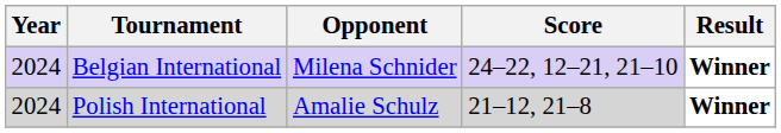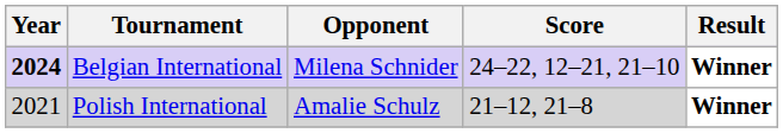Belgian International | Year: normal -> bold
Polish International | Year: 2024 -> 2021
